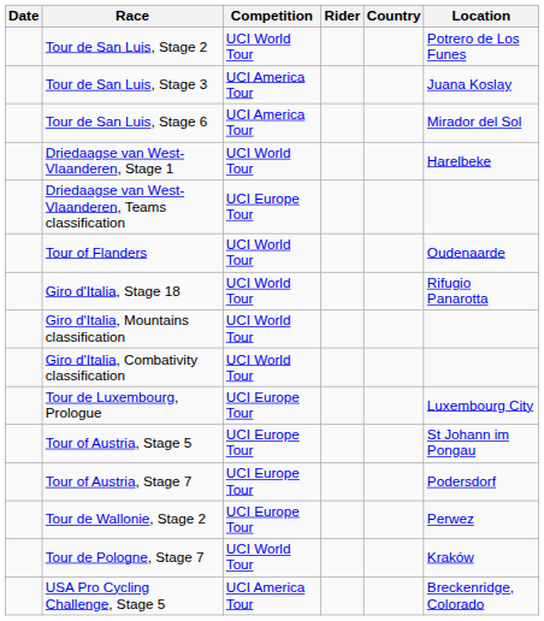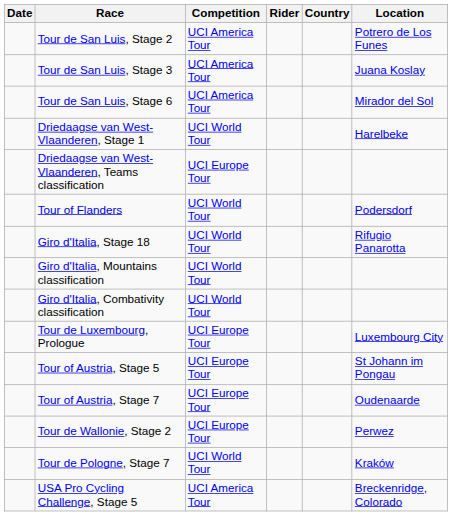Tour de San Luis, Stage 2 | Competition: UCI World Tour -> UCI America Tour
Tour of Flanders | Location: Oudenaarde -> Podersdorf
Tour of Austria, Stage 7 | Location: Podersdorf -> Oudenaarde
